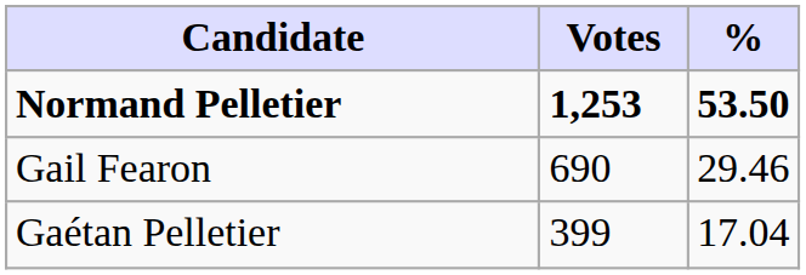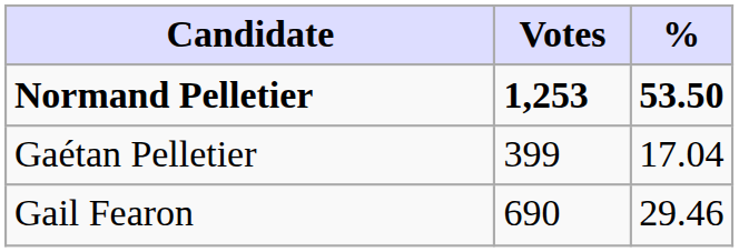rows swapped: Gail Fearon <-> Gaétan Pelletier
